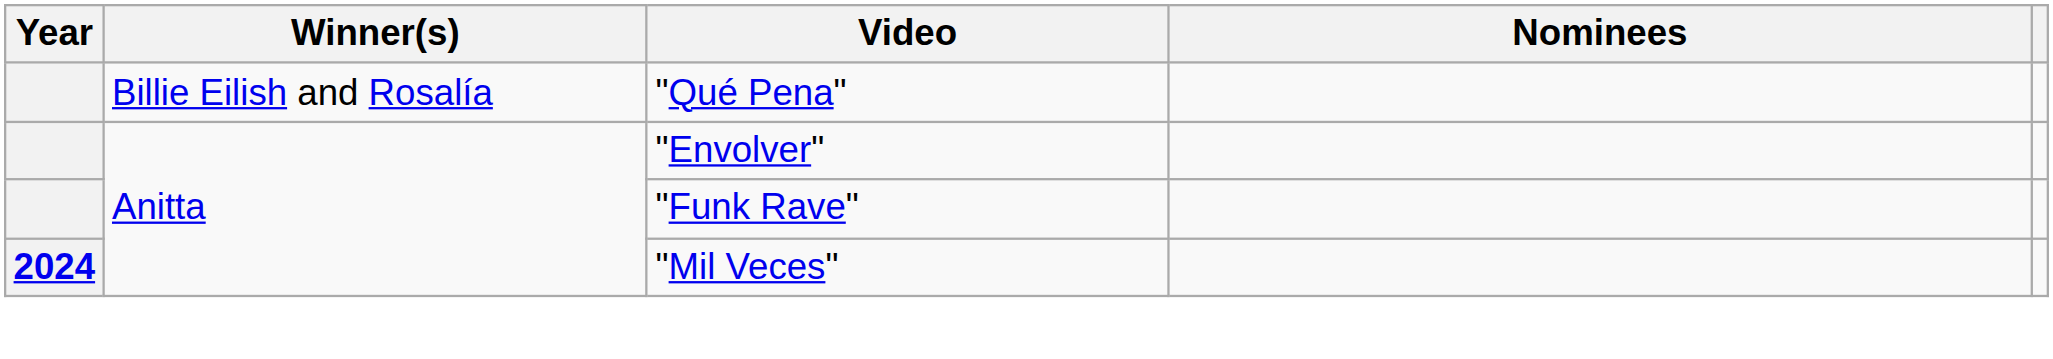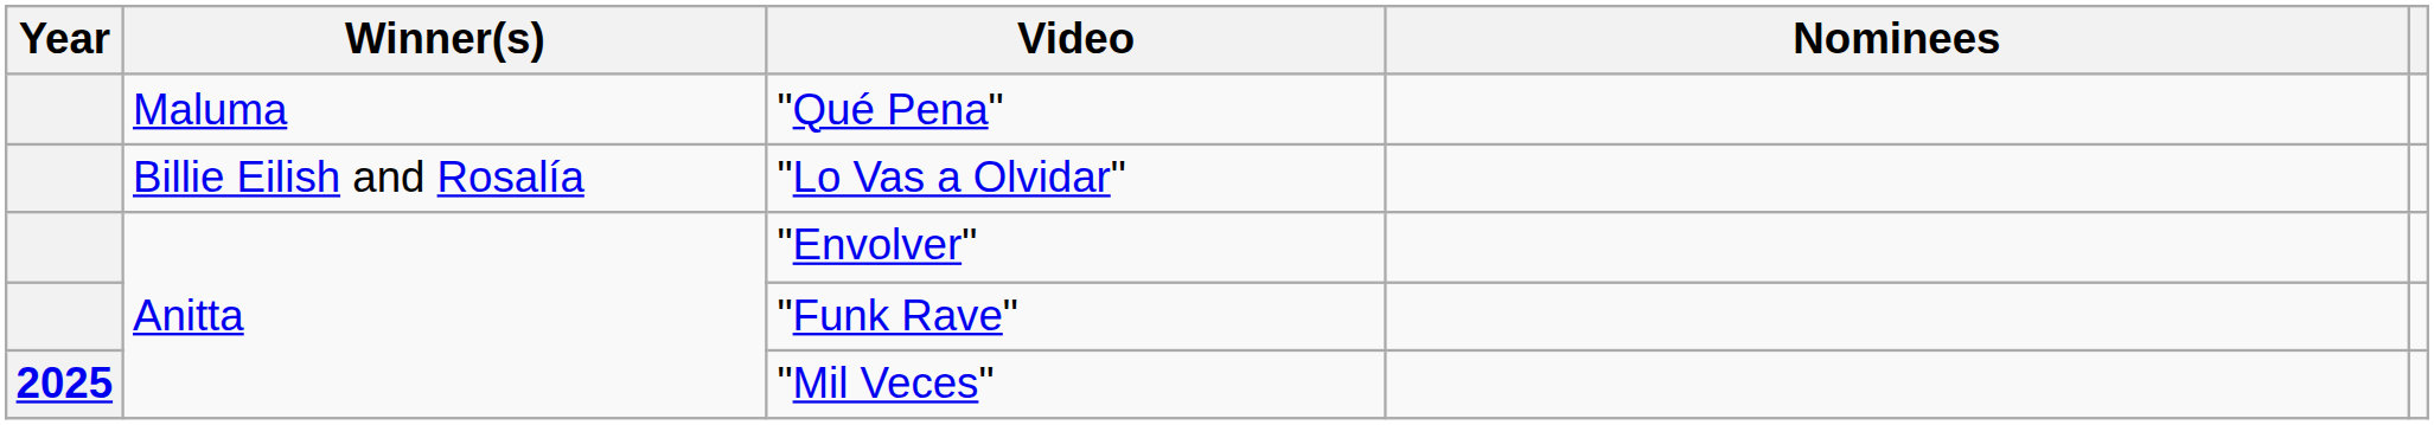"Qué Pena" | Winner(s): Billie Eilish and Rosalía -> Maluma
+ row: Billie Eilish and Rosalía | "Lo Vas a Olvidar"
"Mil Veces" | Year: 2024 -> 2025
